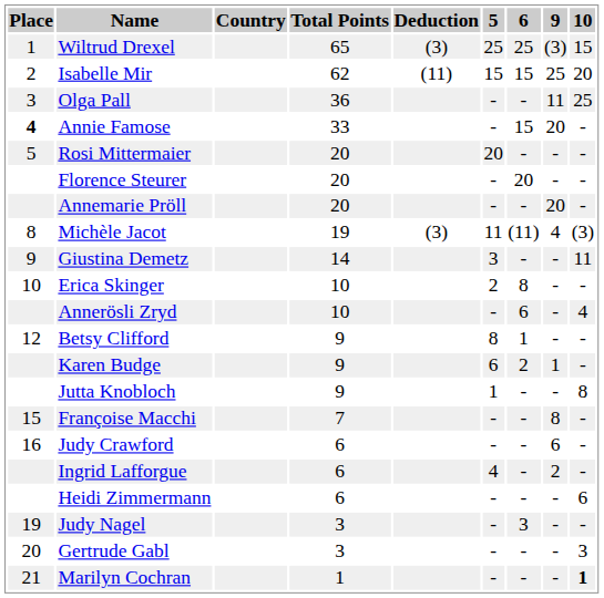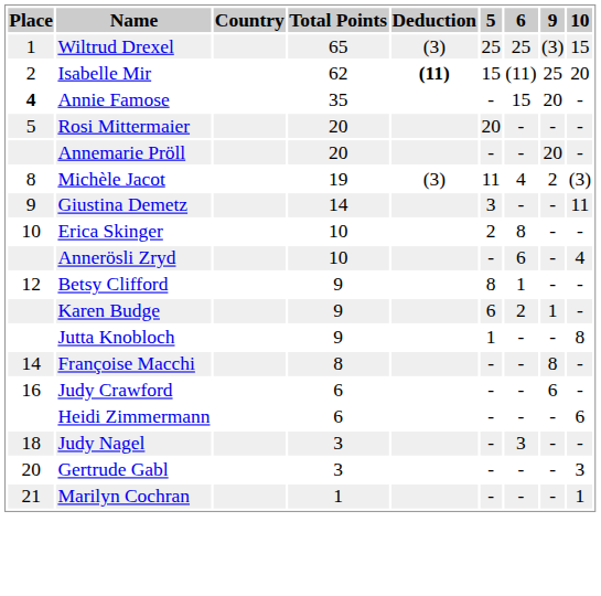Isabelle Mir | Deduction: normal -> bold
Isabelle Mir | 6: 15 -> (11)
- row: 3 | Olga Pall | 36 | - | - | 11 | 25
Annie Famose | Total Points: 33 -> 35
- row: Florence Steurer | 20 | - | 20 | - | -
Michèle Jacot | 6: (11) -> 4
Michèle Jacot | 9: 4 -> 2
Françoise Macchi | Place: 15 -> 14
Françoise Macchi | Total Points: 7 -> 8
- row: Ingrid Lafforgue | 6 | 4 | - | 2 | -
Judy Nagel | Place: 19 -> 18
Marilyn Cochran | 10: bold -> normal
